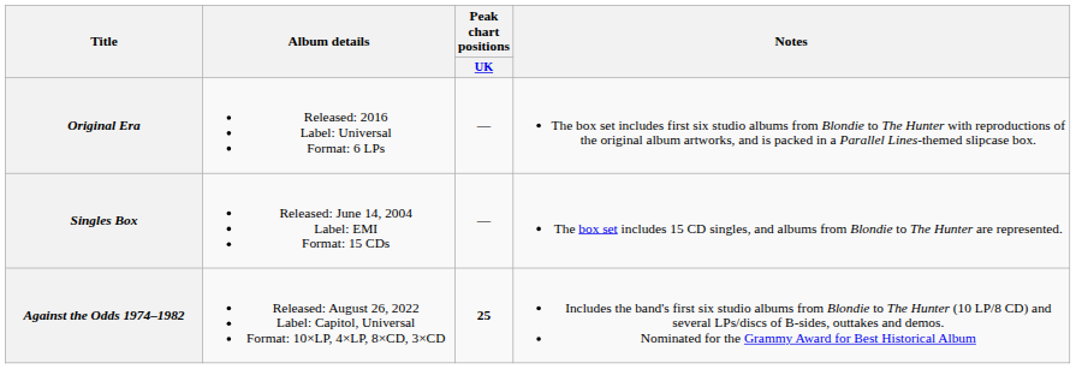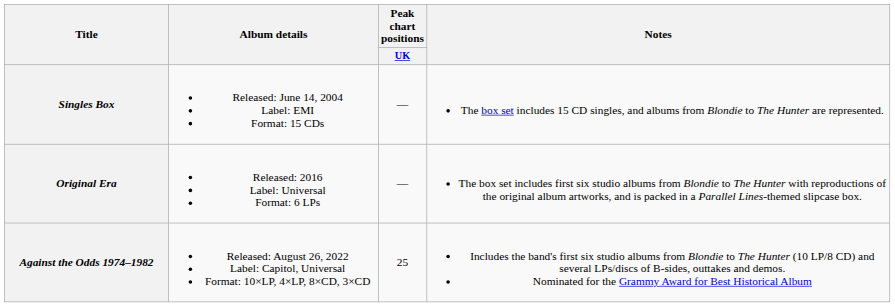rows swapped: Singles Box <-> Original Era
Against the Odds 1974–1982 | Peak chart positions / UK: bold -> normal
